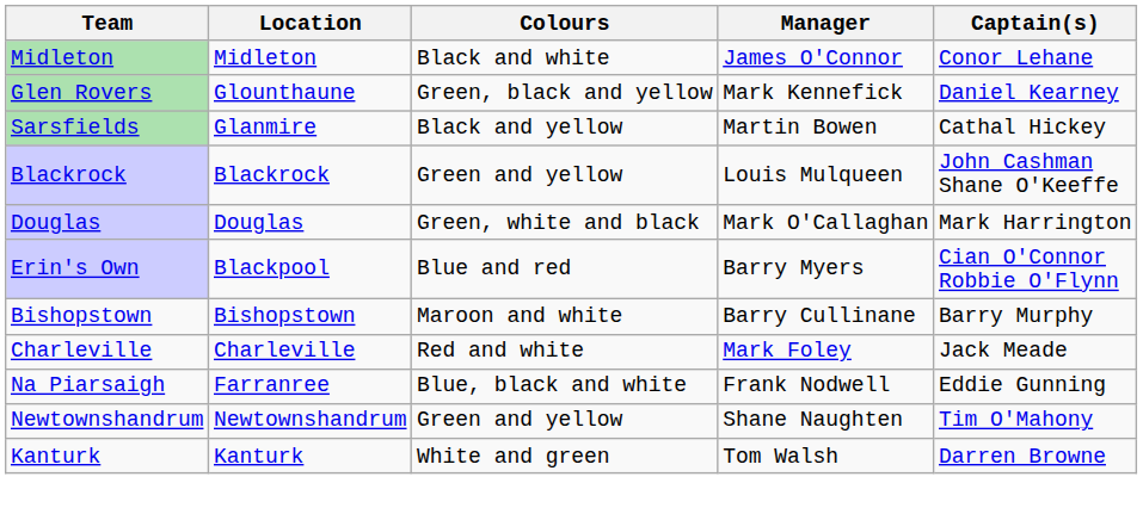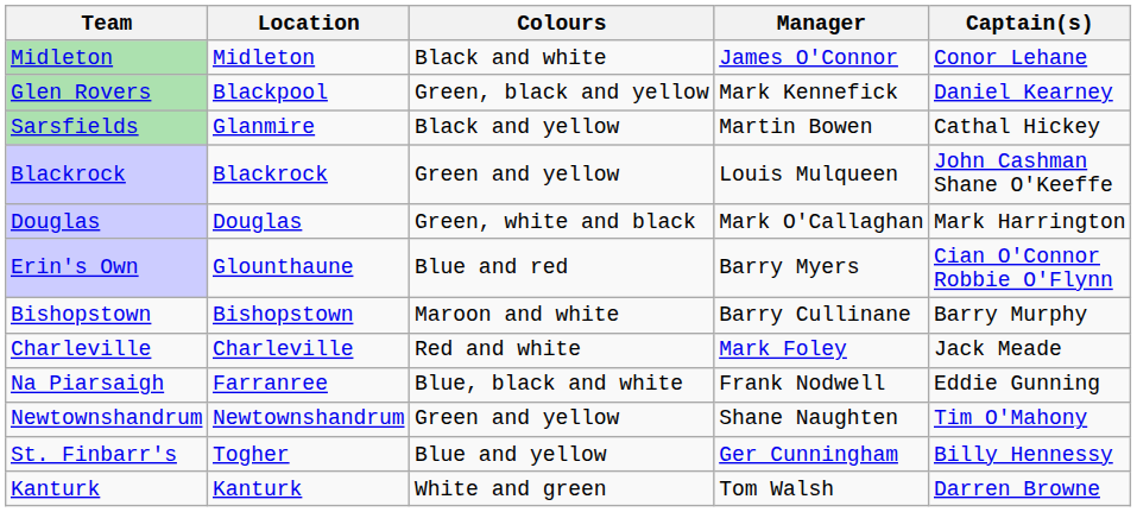Glen Rovers | Location: Glounthaune -> Blackpool
Erin's Own | Location: Blackpool -> Glounthaune
+ row: St. Finbarr's | Togher | Blue and yellow | Ger Cunningham | Billy Hennessy
